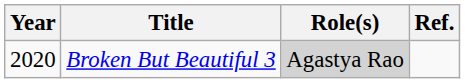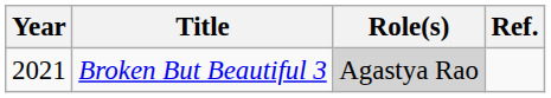Broken But Beautiful 3 | Year: 2020 -> 2021
